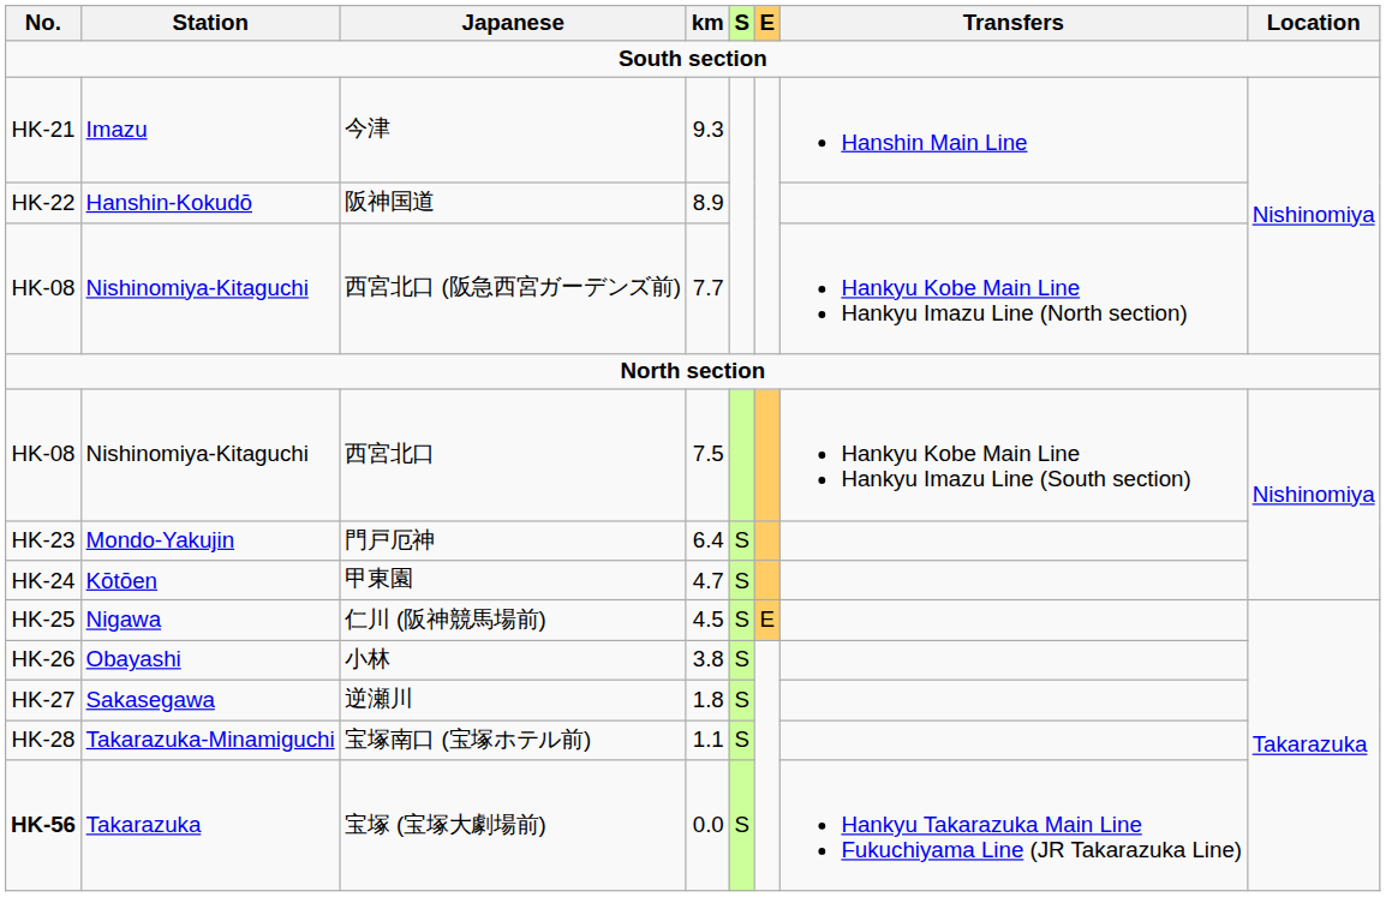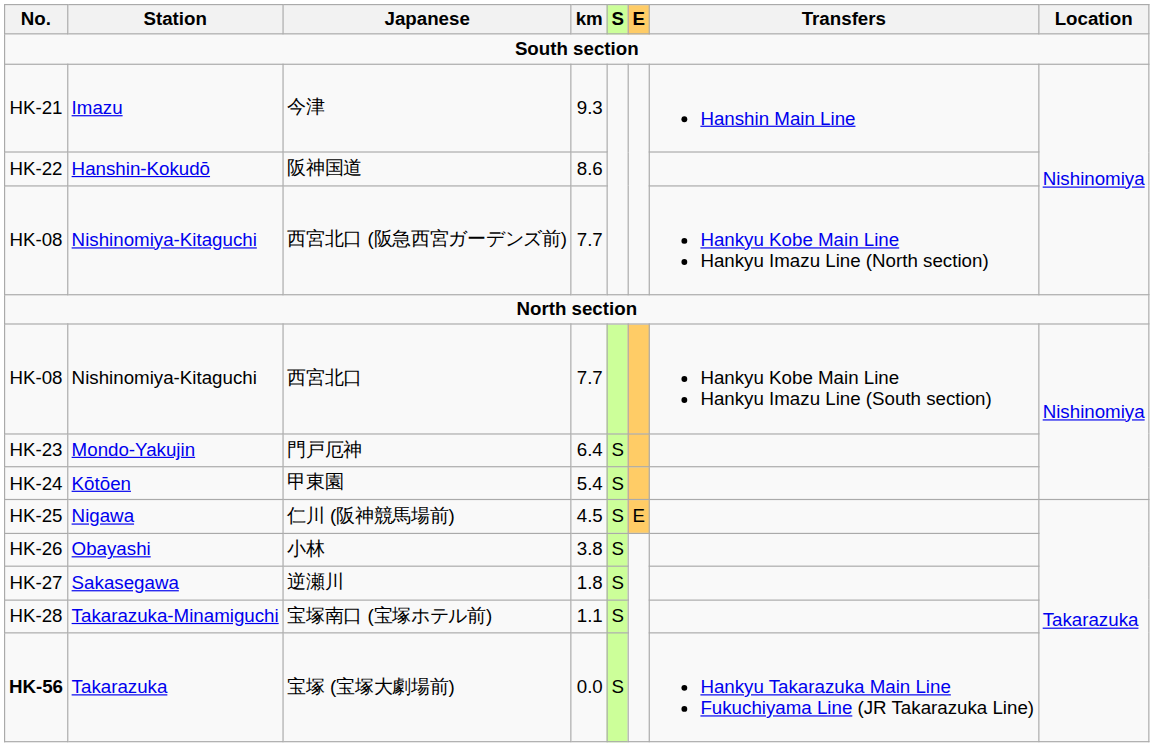阪神国道 | km: 8.9 -> 8.6
西宮北口 | km: 7.5 -> 7.7
甲東園 | km: 4.7 -> 5.4
